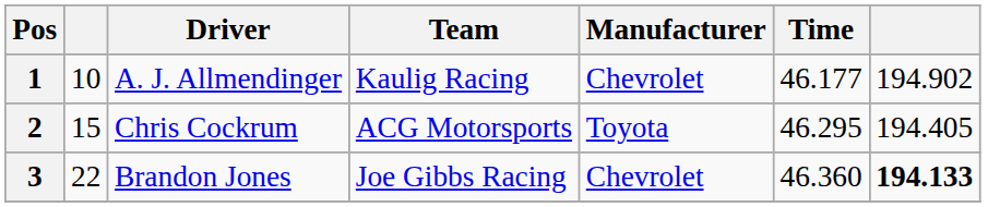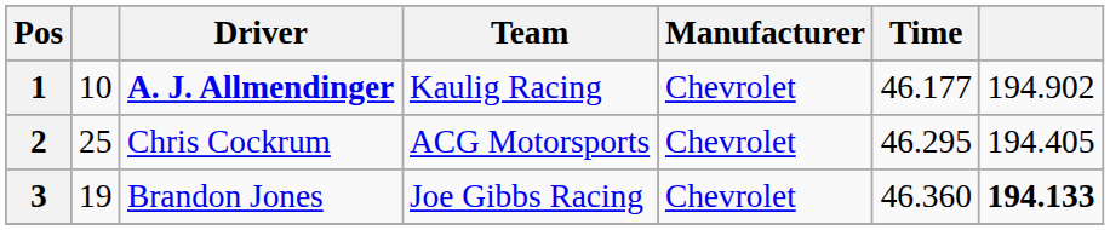1 | Driver: normal -> bold
2 | column 2: 15 -> 25
2 | Manufacturer: Toyota -> Chevrolet
3 | column 2: 22 -> 19
